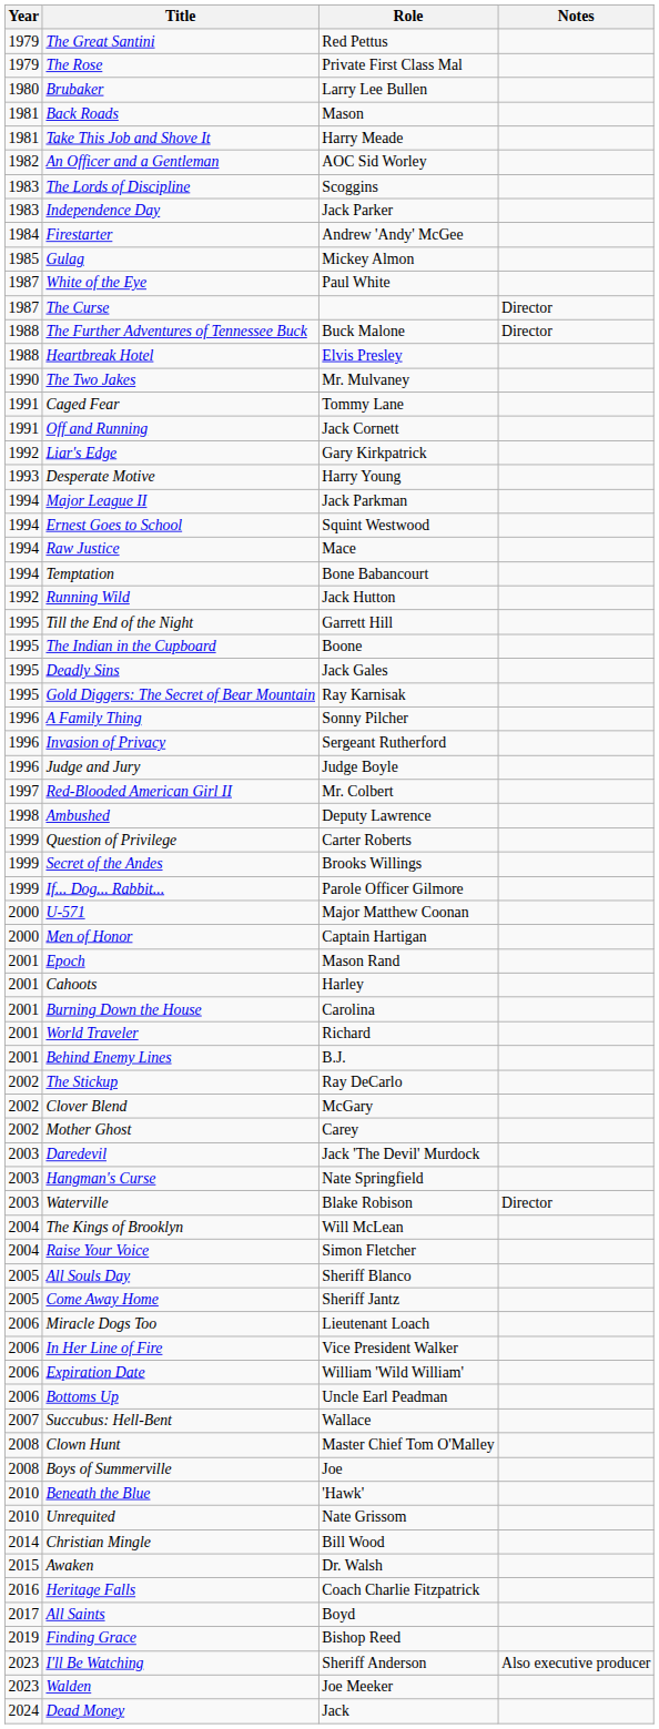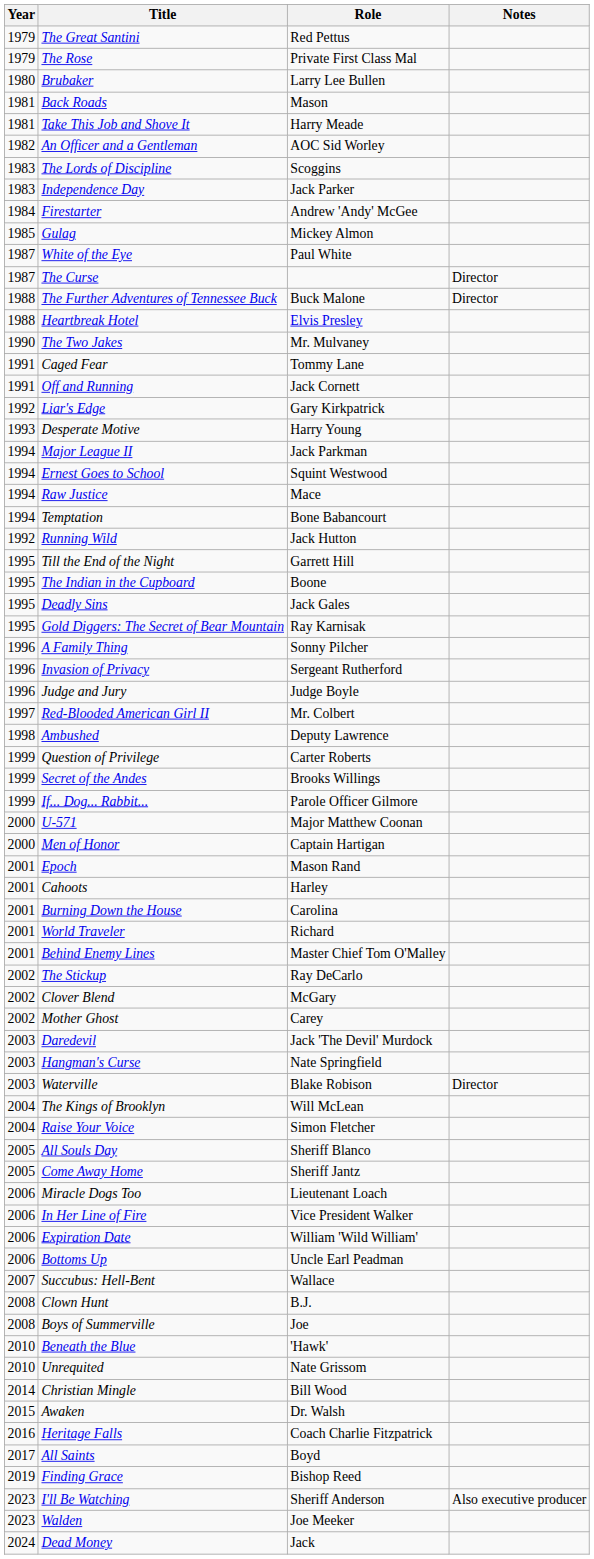Behind Enemy Lines | Role: B.J. -> Master Chief Tom O'Malley
Clown Hunt | Role: Master Chief Tom O'Malley -> B.J.
